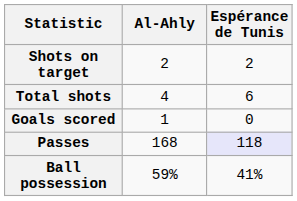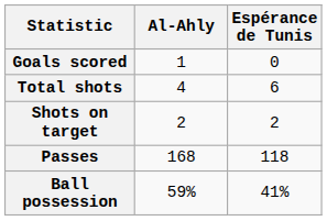rows swapped: Goals scored <-> Shots on target
Passes | Espérance de Tunis: lavender background -> no background
